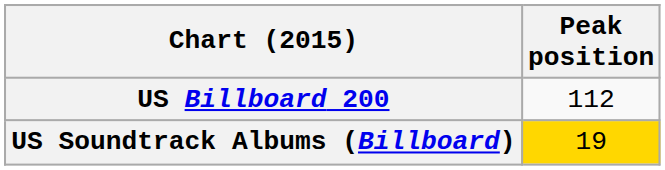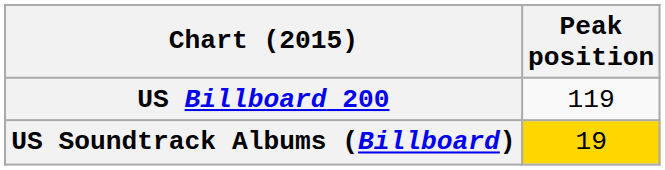US Billboard 200 | Peak position: 112 -> 119
